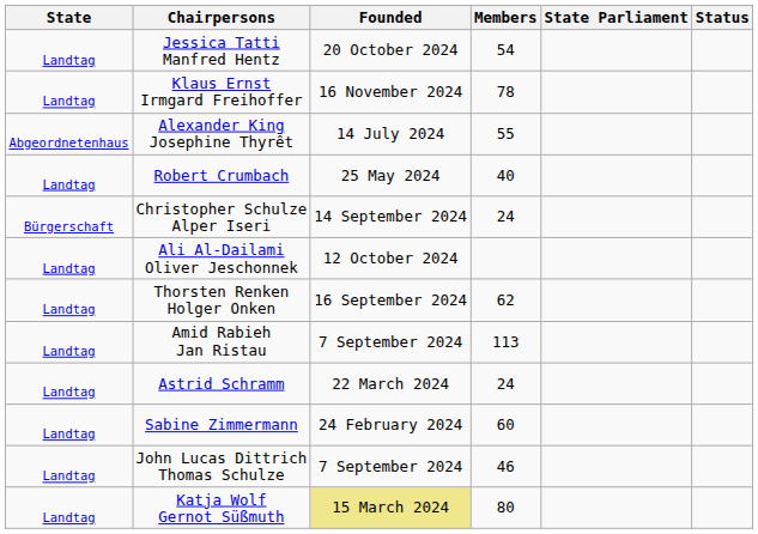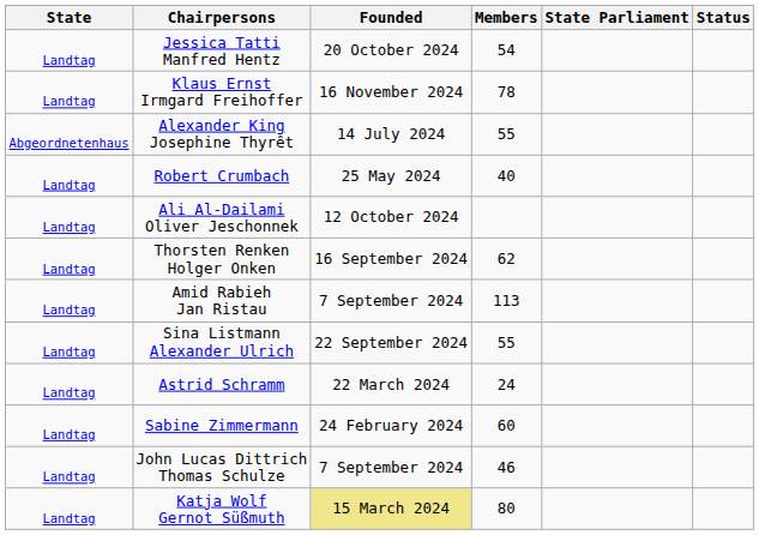- row: Bürgerschaft | Christopher Schulze Alper Iseri | 14 September 2024 | 24
+ row: Landtag | Sina Listmann Alexander Ulrich | 22 September 2024 | 55
